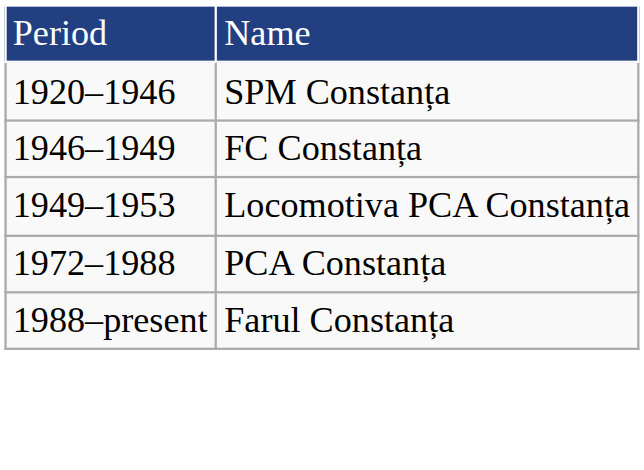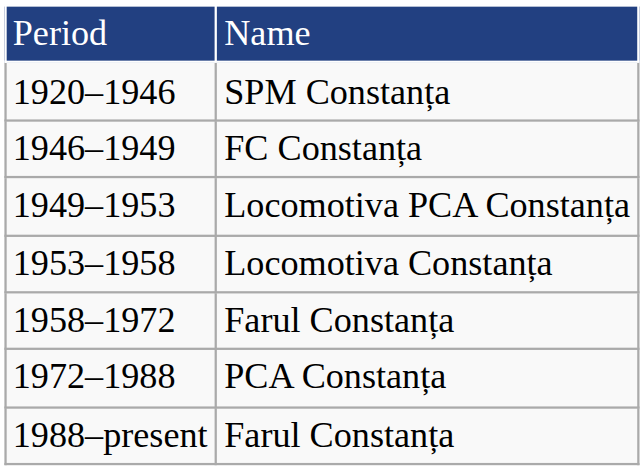+ row: 1953–1958 | Locomotiva Constanța
+ row: 1958–1972 | Farul Constanța
